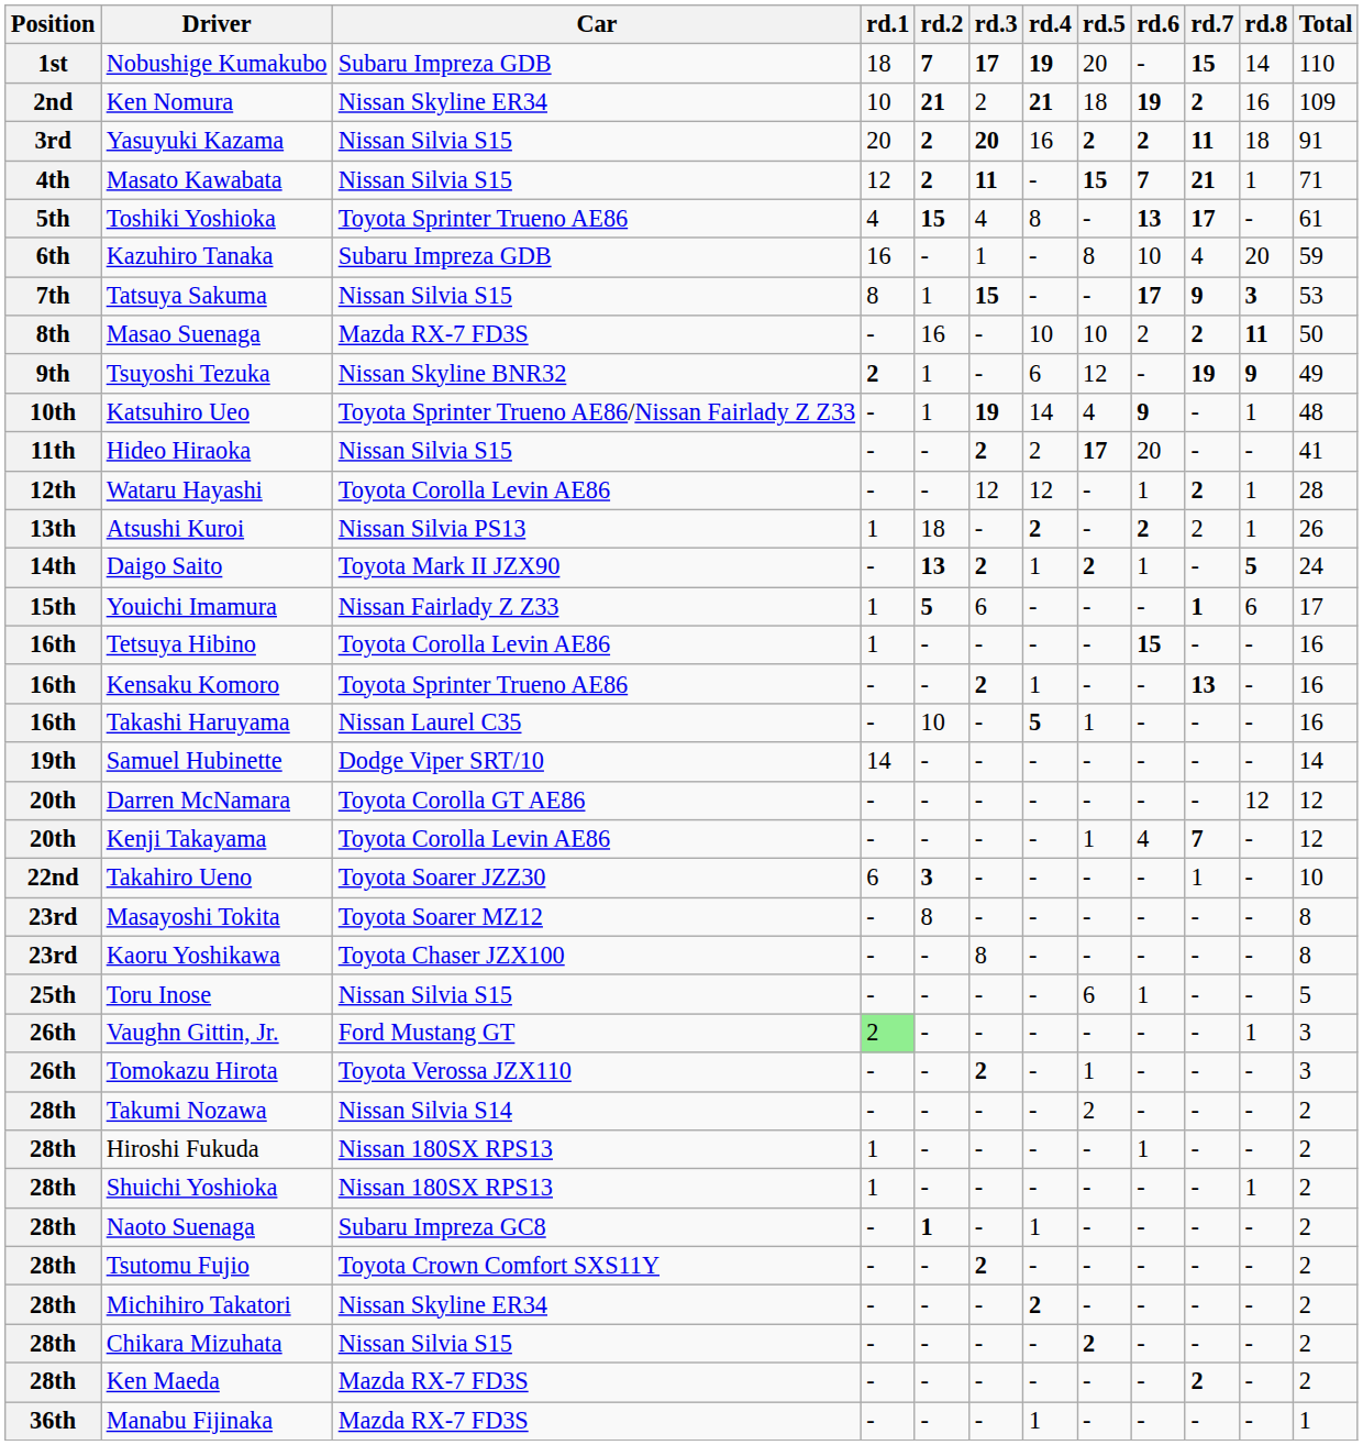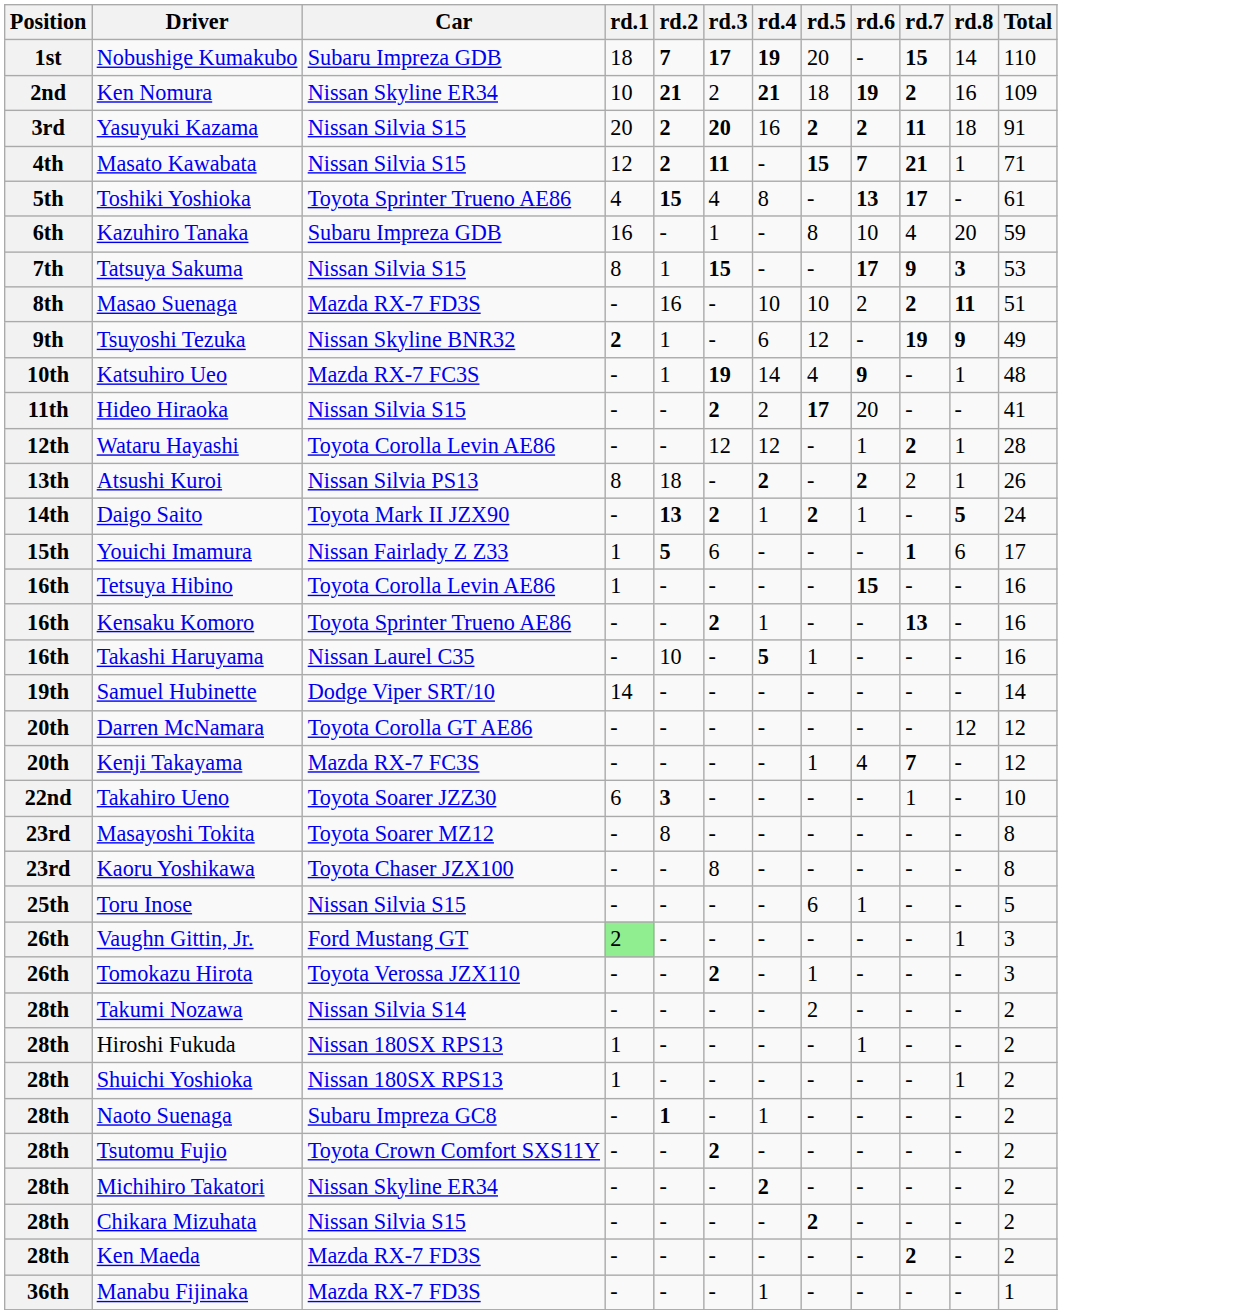Masao Suenaga | Total: 50 -> 51
Katsuhiro Ueo | Car: Toyota Sprinter Trueno AE86/Nissan Fairlady Z Z33 -> Mazda RX-7 FC3S
Atsushi Kuroi | rd.1: 1 -> 8
Kenji Takayama | Car: Toyota Corolla Levin AE86 -> Mazda RX-7 FC3S
